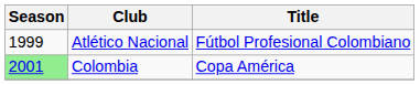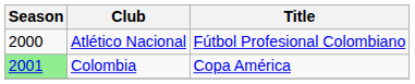Atlético Nacional | Season: 1999 -> 2000
